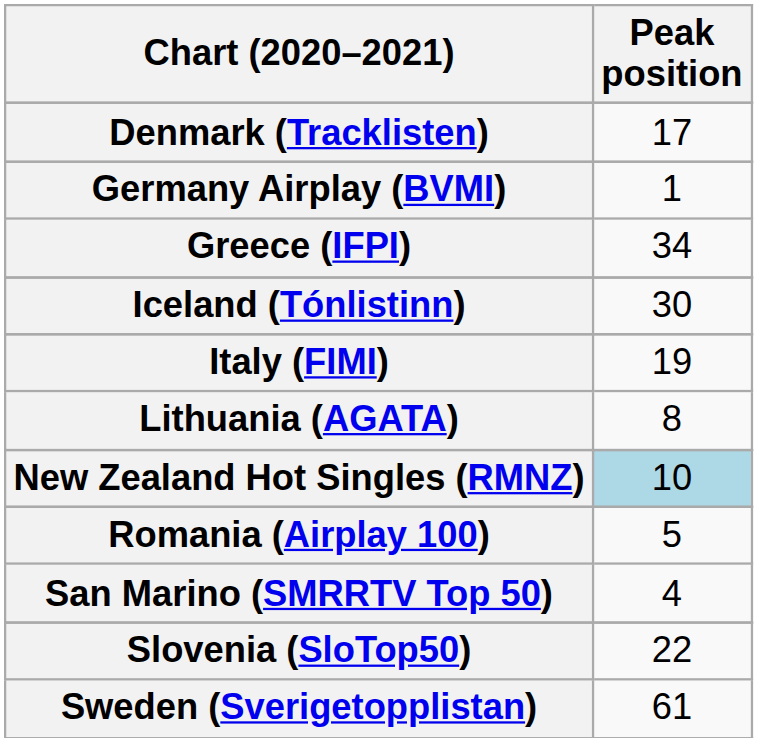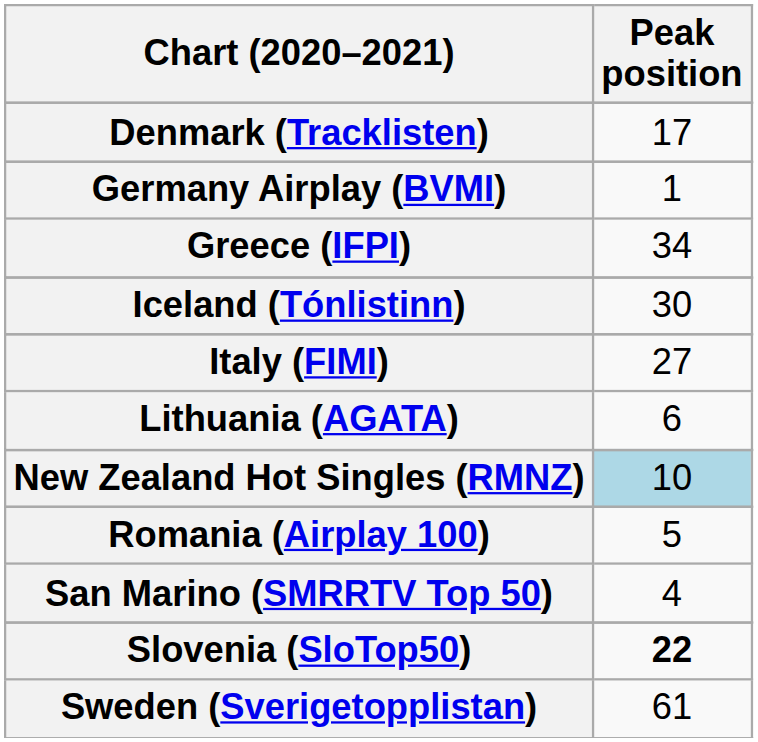Italy (FIMI) | Peak position: 19 -> 27
Lithuania (AGATA) | Peak position: 8 -> 6
Slovenia (SloTop50) | Peak position: normal -> bold
